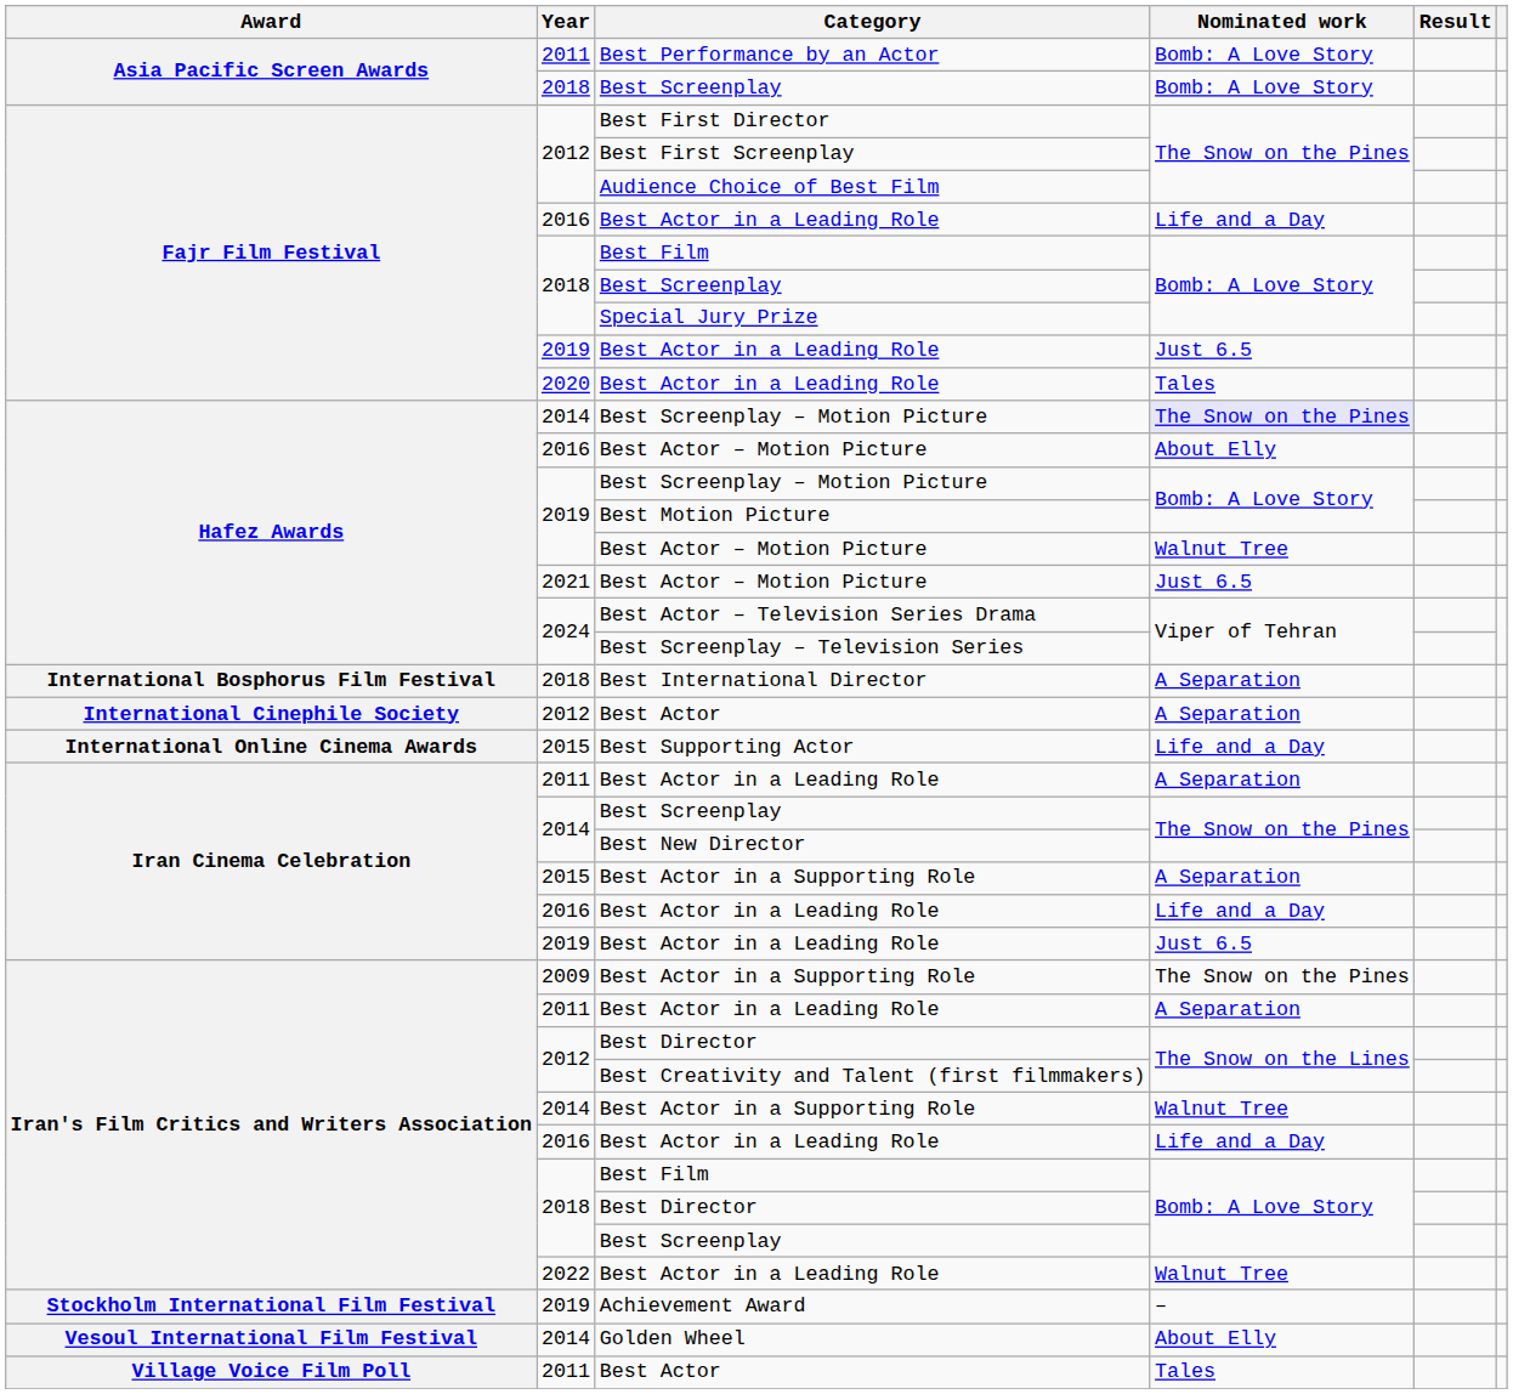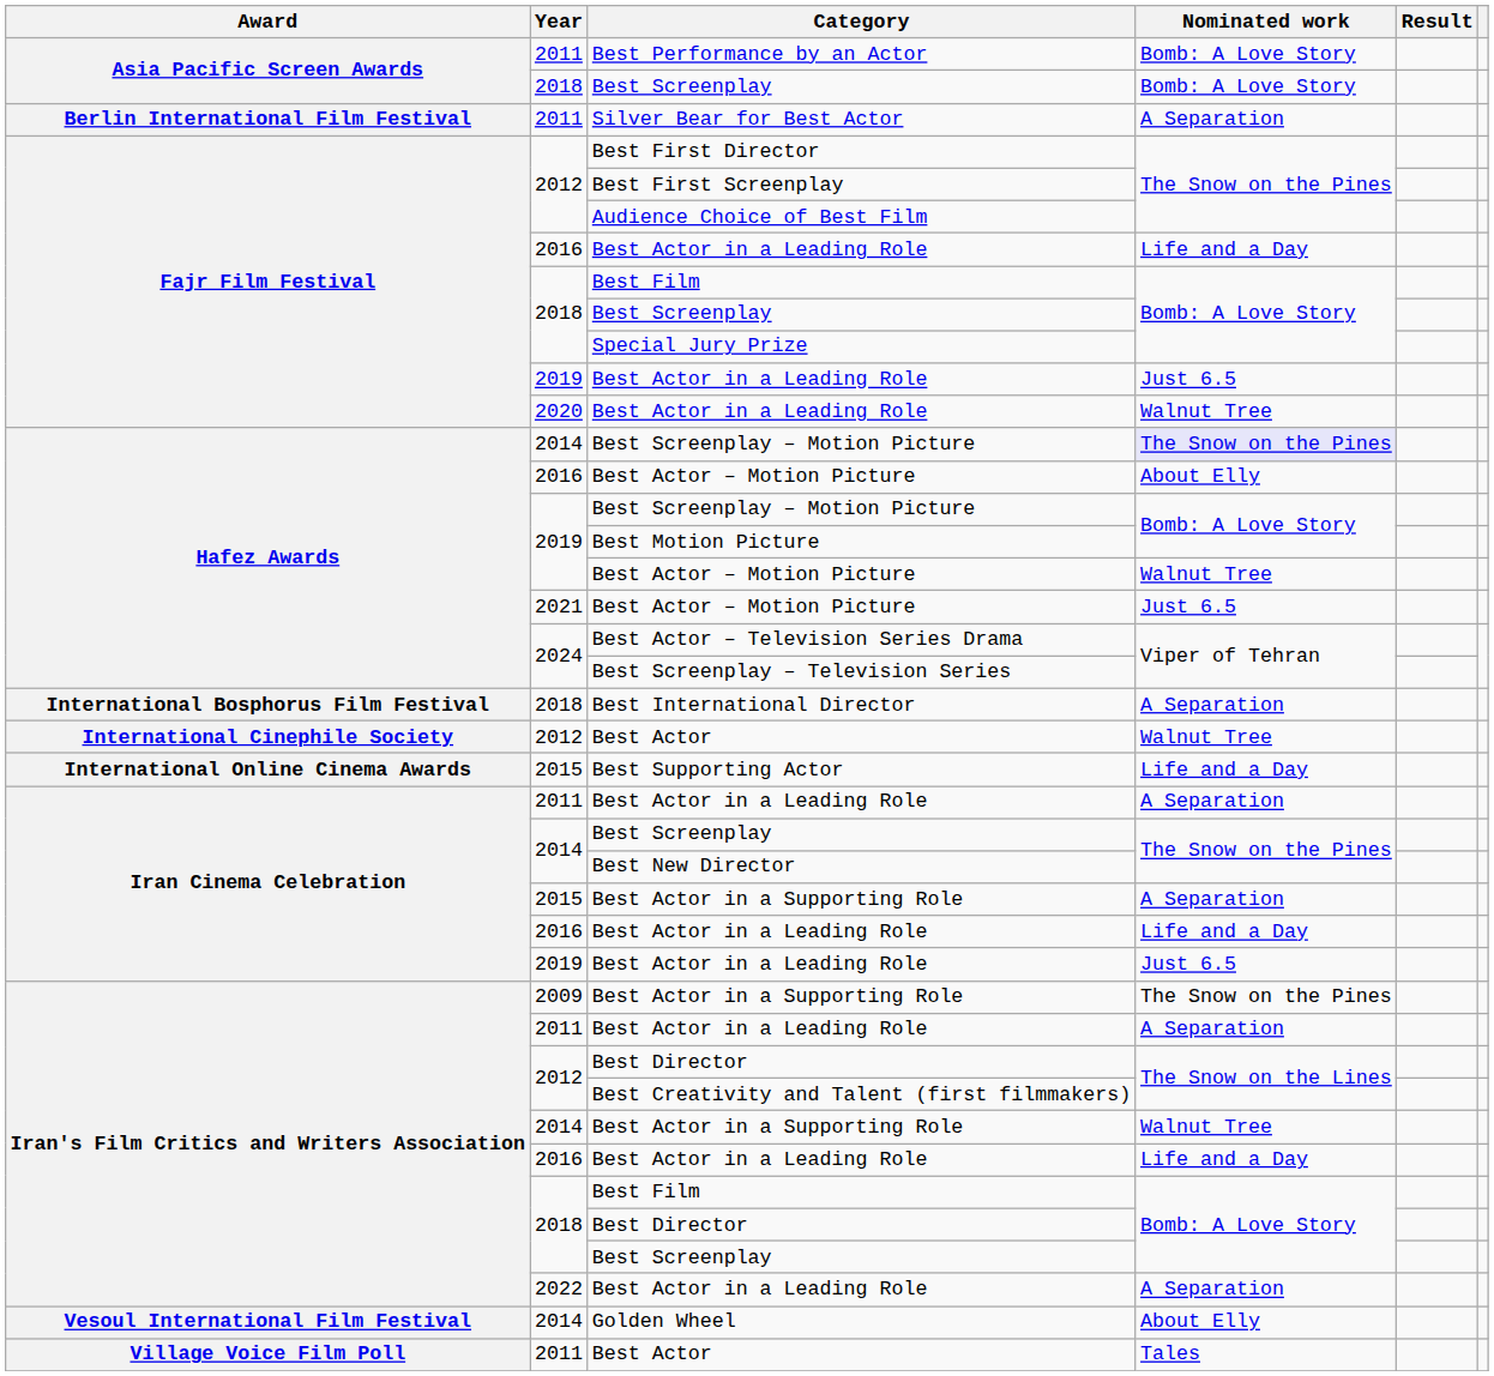+ row: Berlin International Film Festival | 2011 | Silver Bear for Best Actor | A Separation
2020 / Best Actor in a Leading Role | Nominated work: Tales -> Walnut Tree
2012 / Best Actor | Nominated work: A Separation -> Walnut Tree
2022 / Best Actor in a Leading Role | Nominated work: Walnut Tree -> A Separation
- row: Stockholm International Film Festival | 2019 | Achievement Award | –
